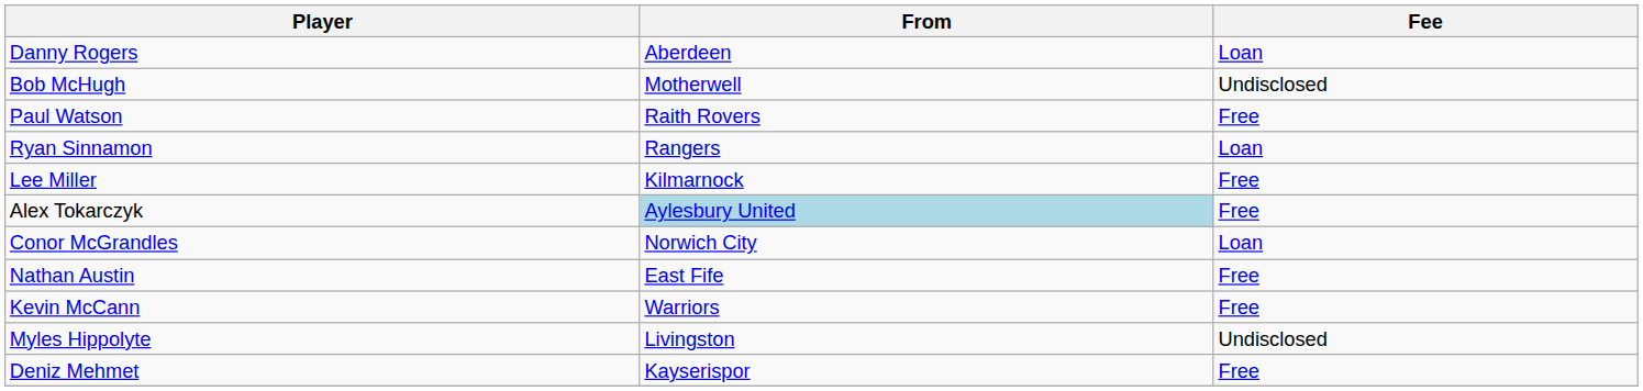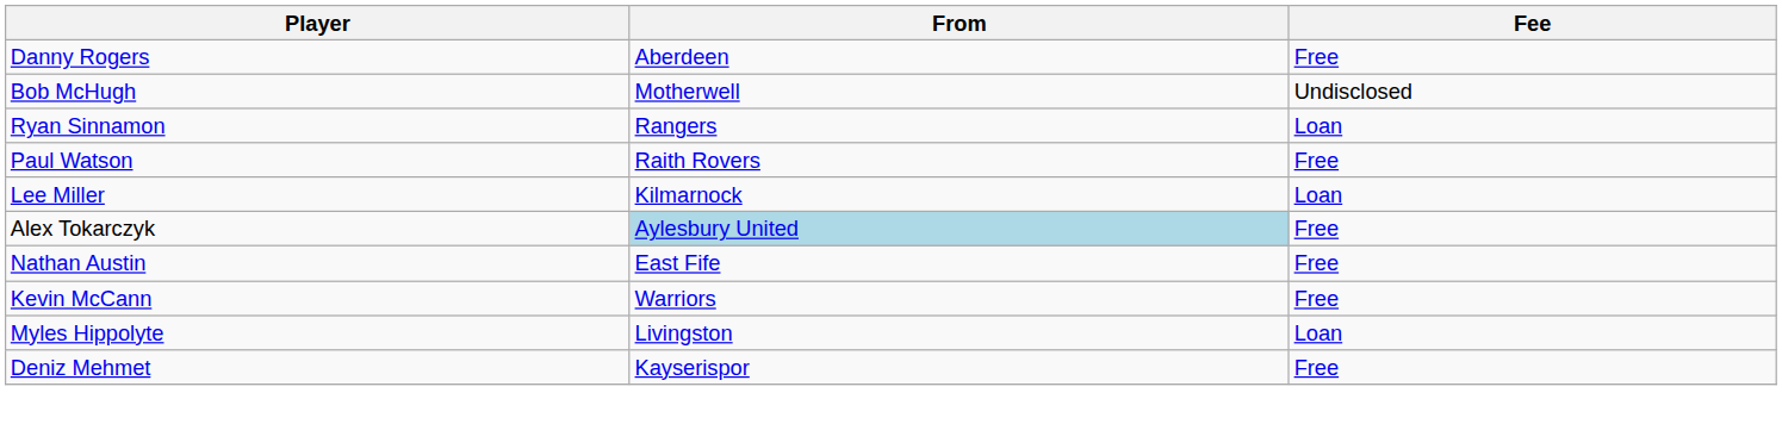Danny Rogers | Fee: Loan -> Free
rows swapped: Paul Watson <-> Ryan Sinnamon
Lee Miller | Fee: Free -> Loan
- row: Conor McGrandles | Norwich City | Loan
Myles Hippolyte | Fee: Undisclosed -> Loan
